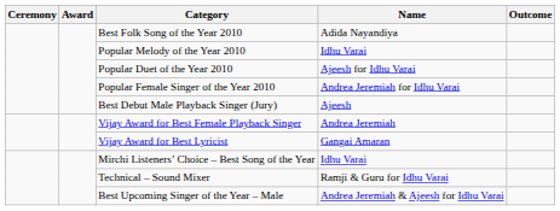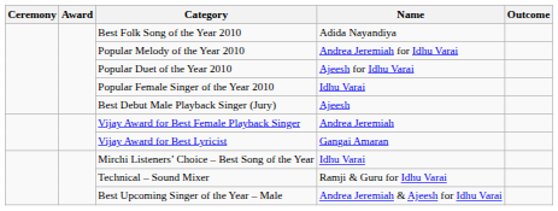Popular Melody of the Year 2010 | Name: Idhu Varai -> Andrea Jeremiah for Idhu Varai
Popular Female Singer of the Year 2010 | Name: Andrea Jeremiah for Idhu Varai -> Idhu Varai
